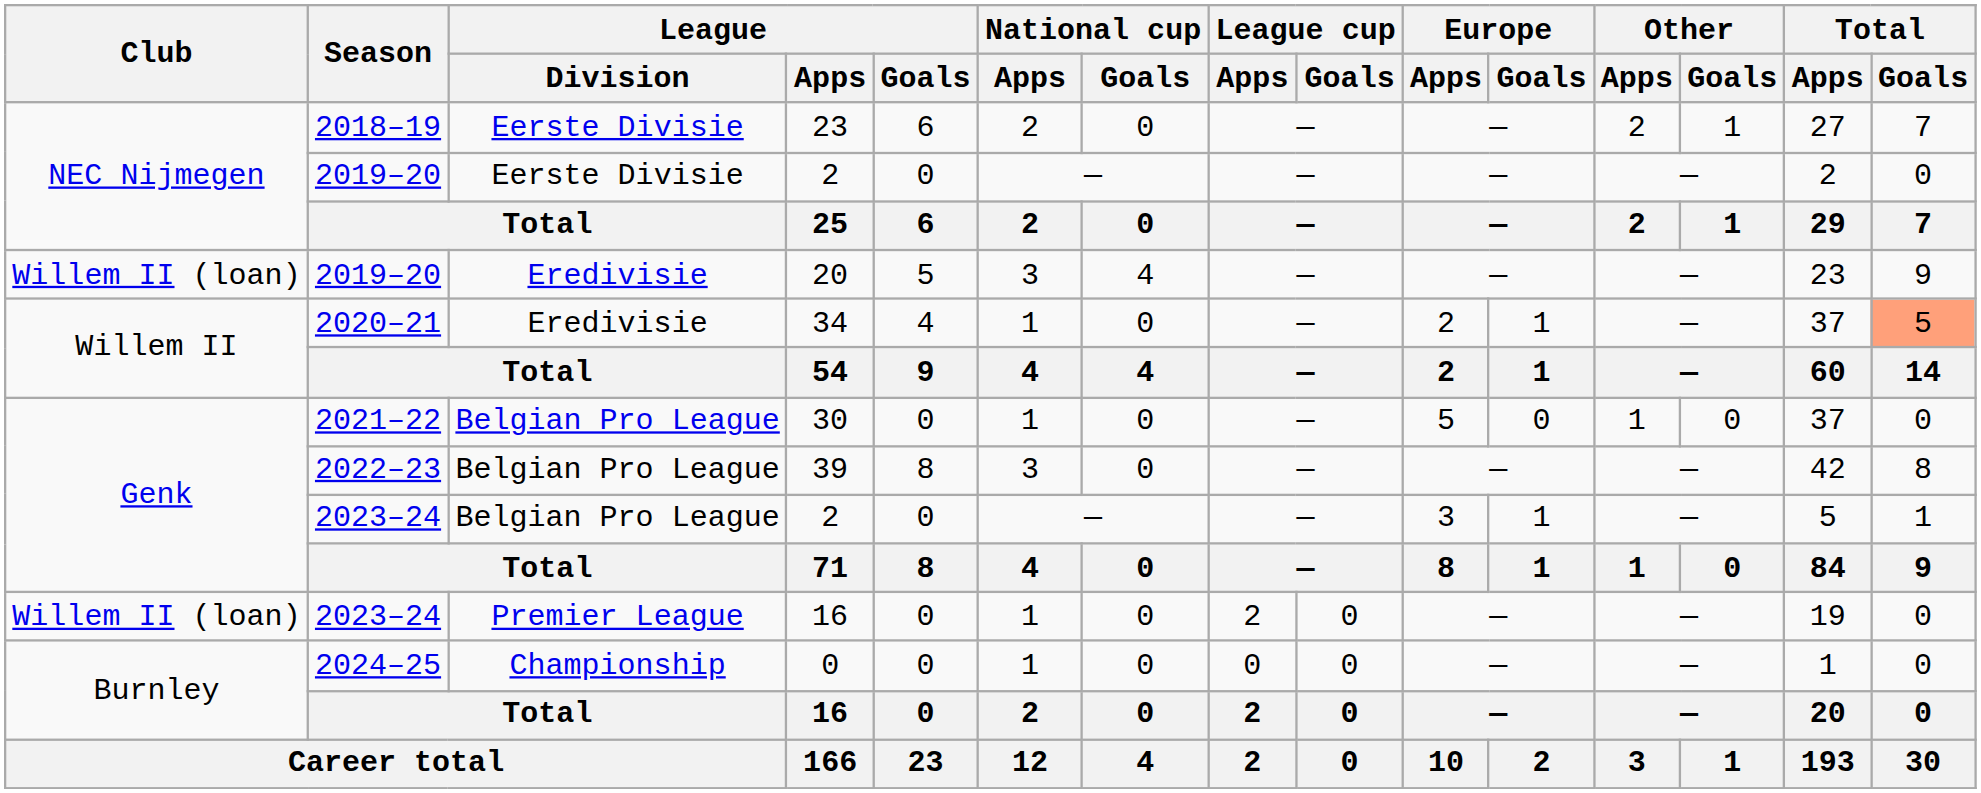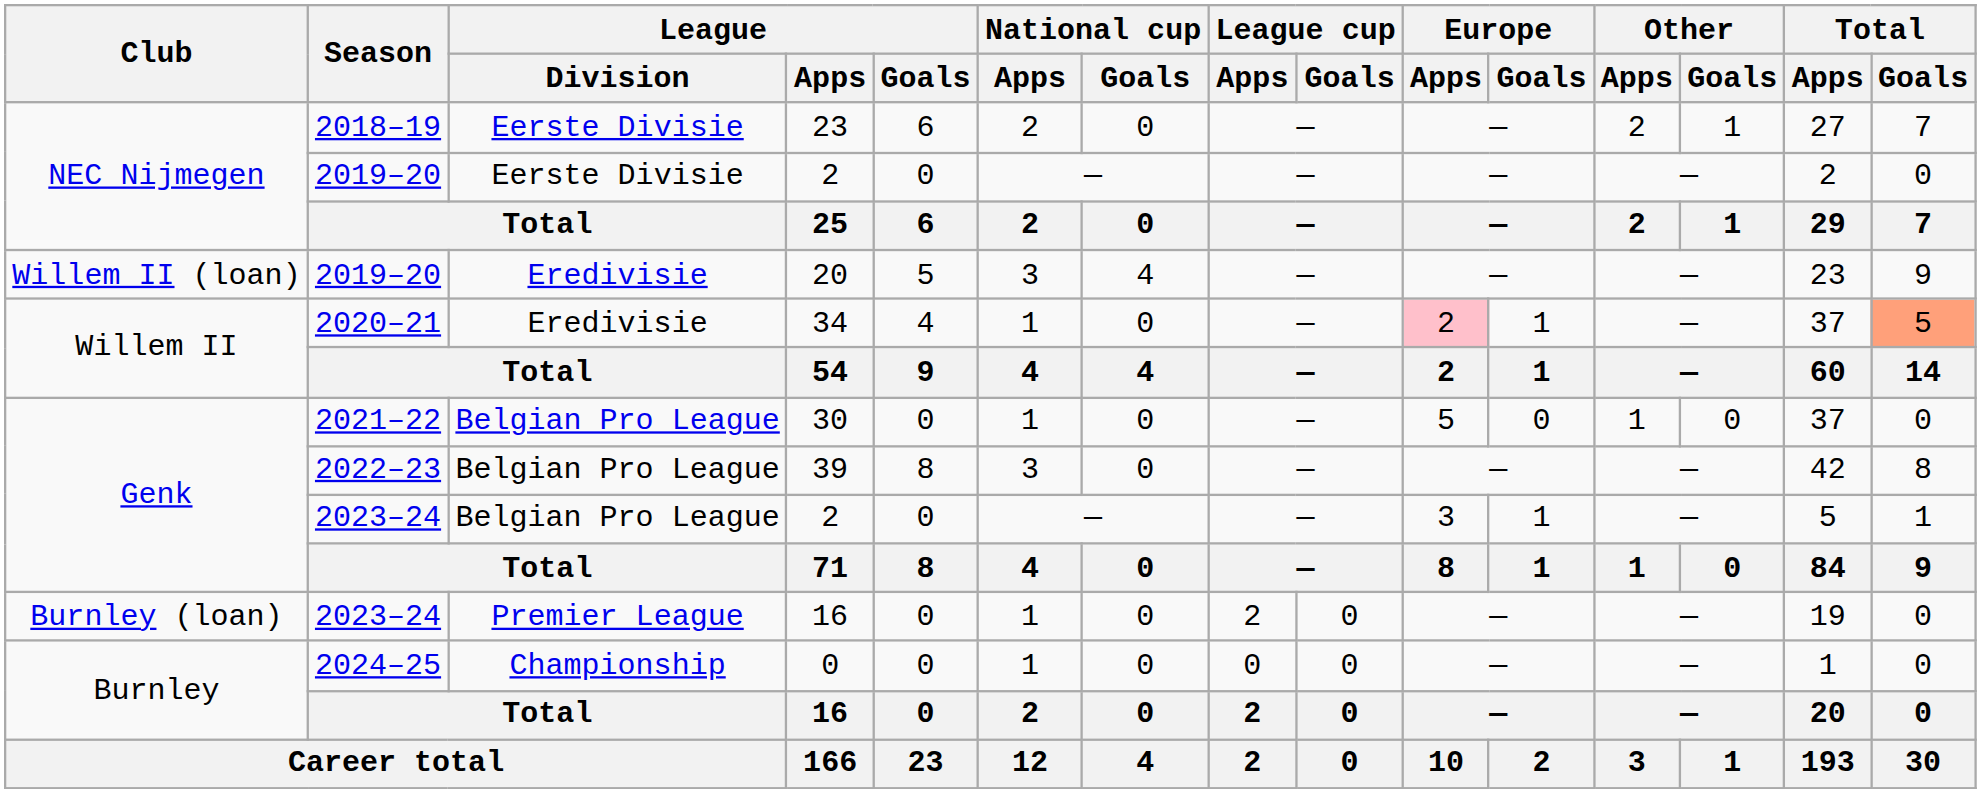34 | Europe / Apps: no background -> pink background
2023–24 / 16 | Club: Willem II (loan) -> Burnley (loan)
